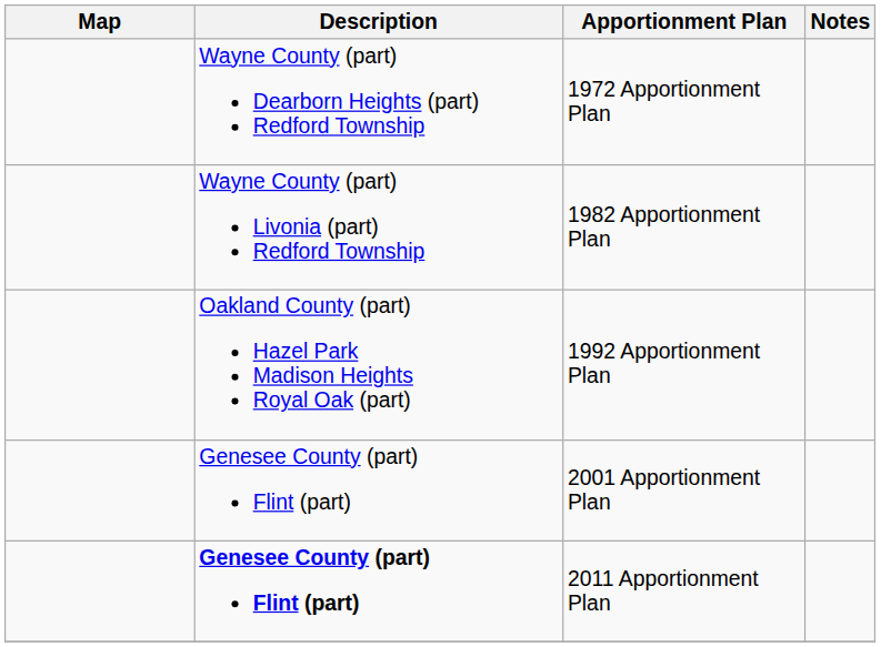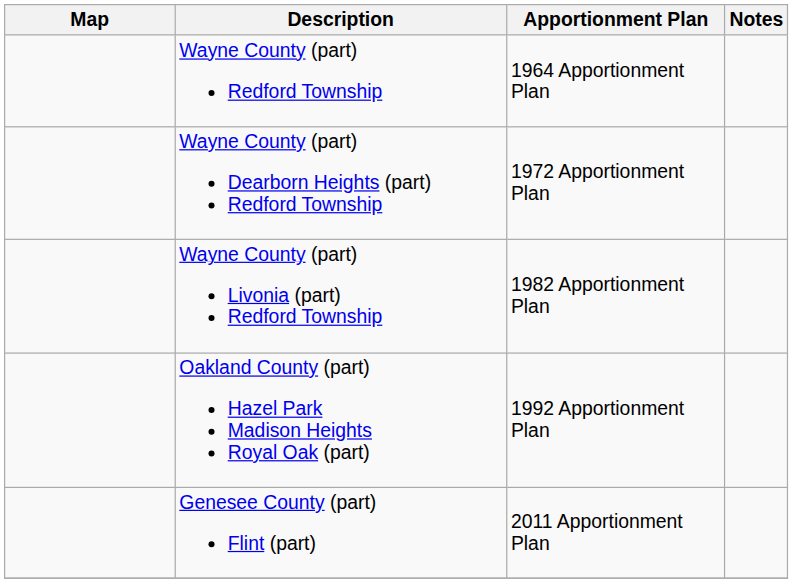+ row: Wayne County (part) Redford Township | 1964 Apportionment Plan
- row: Genesee County (part) Flint (part) | 2001 Apportionment Plan
2011 Apportionment Plan | Description: bold -> normal
